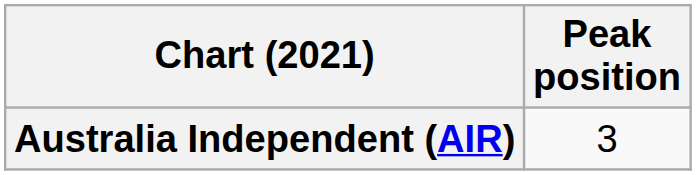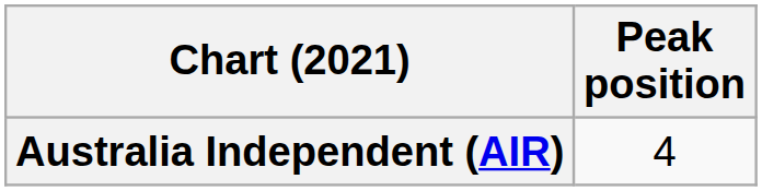Australia Independent (AIR) | Peak position: 3 -> 4
